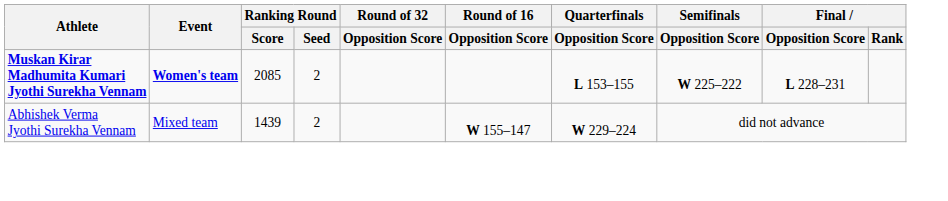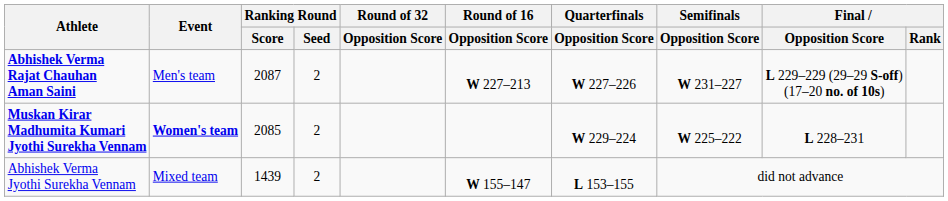+ row: Abhishek Verma Rajat Chauhan Aman Saini | Men's team | 2087 | 2 | W 227–213 | W 227–226 | W 231–227 | L 229–229 (29–29 S-off) (17–20 no. of 10s)
Muskan Kirar Madhumita Kumari Jyothi Surekha Vennam | Quarterfinals / Opposition Score: L 153–155 -> W 229–224
Abhishek Verma Jyothi Surekha Vennam | Quarterfinals / Opposition Score: W 229–224 -> L 153–155
